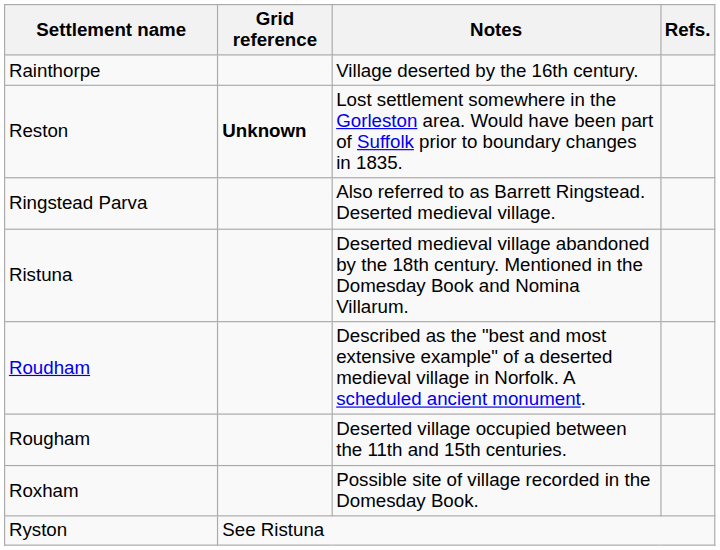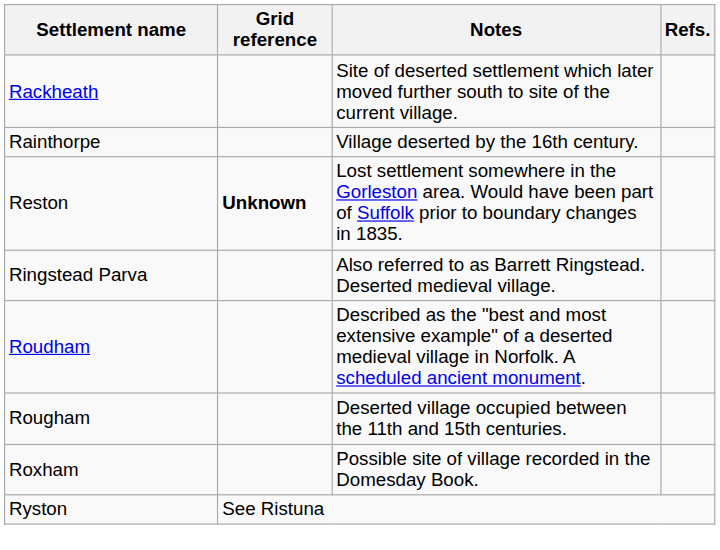+ row: Rackheath | Site of deserted settlement which later moved further south to site of the current village.
- row: Ristuna | Deserted medieval village abandoned by the 18th century. Mentioned in the Domesday Book and Nomina Villarum.
